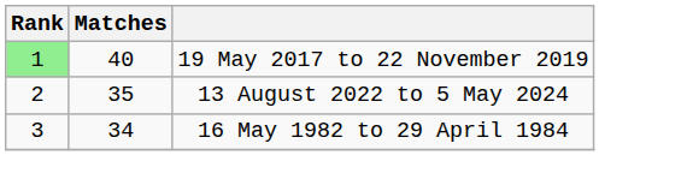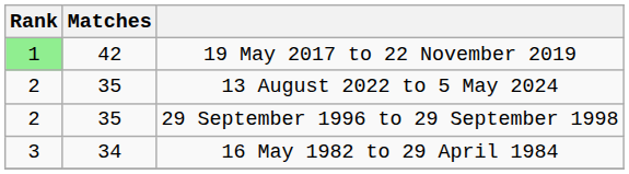19 May 2017 to 22 November 2019 | Matches: 40 -> 42
+ row: 2 | 35 | 29 September 1996 to 29 September 1998
